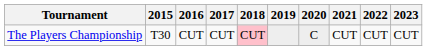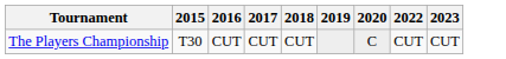- column: 2021 | CUT
The Players Championship | 2018: pink background -> no background
